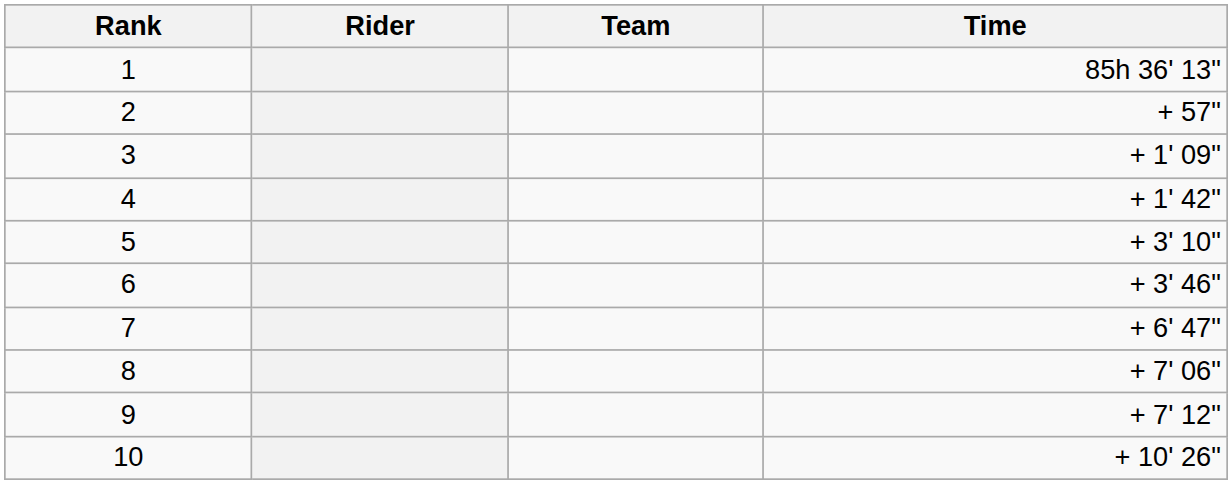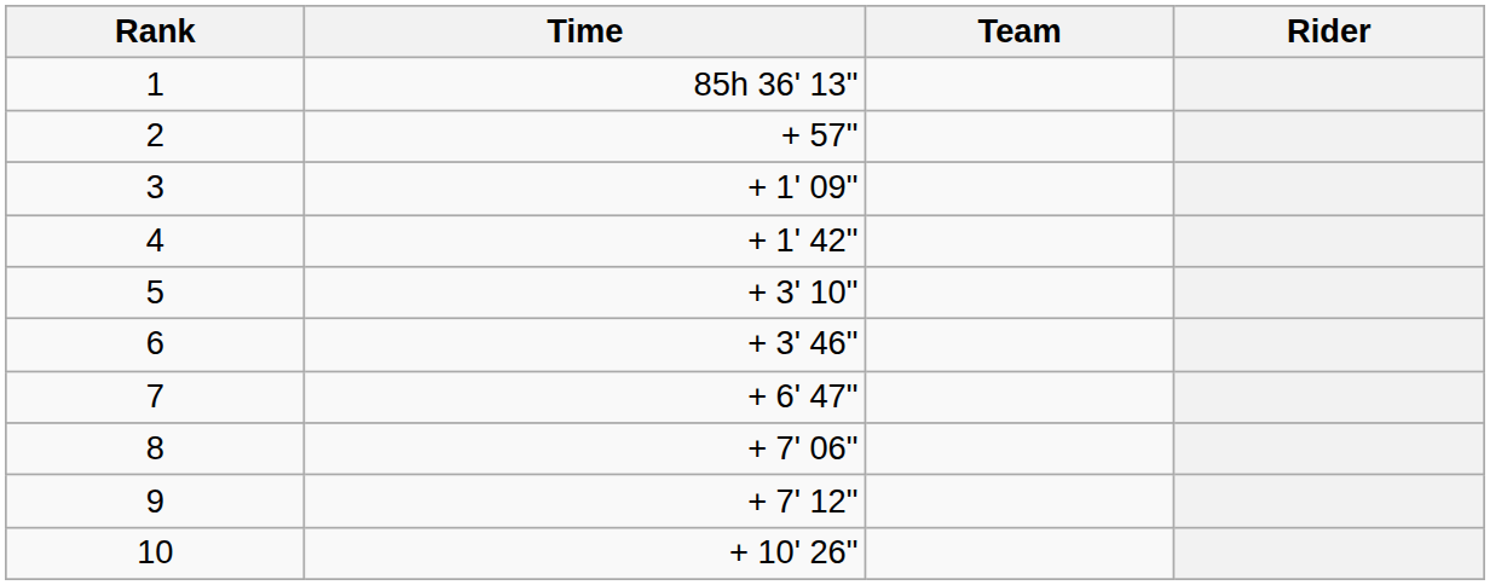columns swapped: Rider <-> Time
